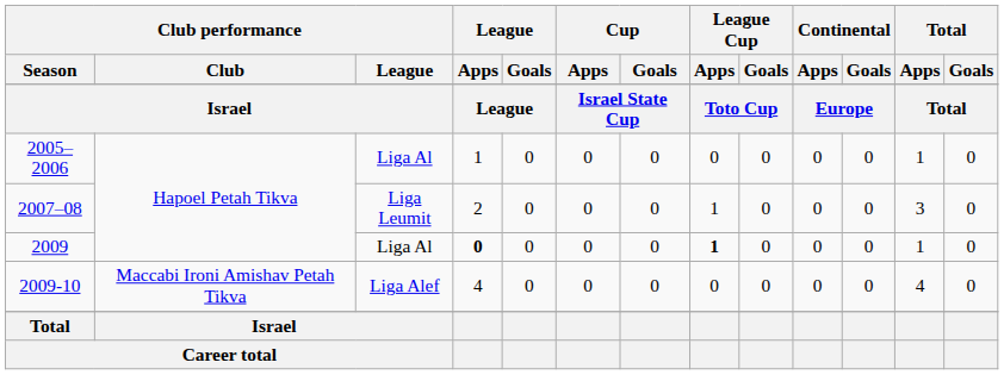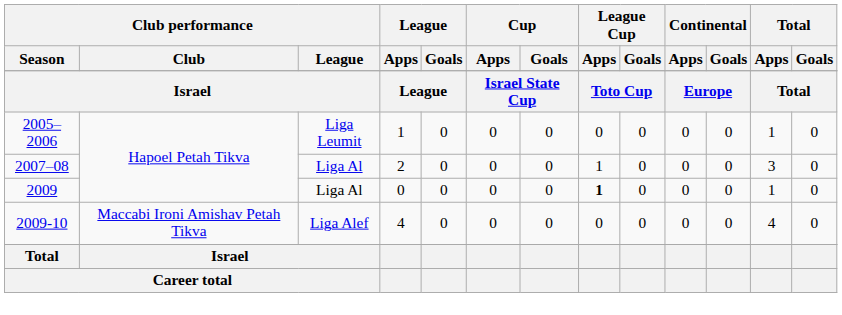2005–2006 | Club performance / League: Liga Al -> Liga Leumit
2007–08 | Club performance / League: Liga Leumit -> Liga Al
2009 | League / Apps: bold -> normal
